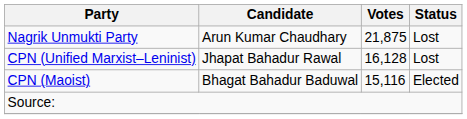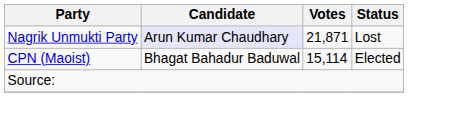Nagrik Unmukti Party | Candidate: no background -> lavender background
Nagrik Unmukti Party | Votes: 21,875 -> 21,871
- row: CPN (Unified Marxist–Leninist) | Jhapat Bahadur Rawal | 16,128 | Lost
CPN (Maoist) | Votes: 15,116 -> 15,114
